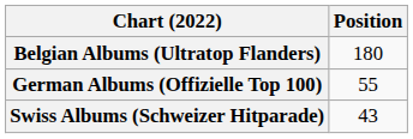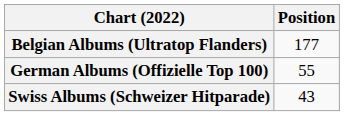Belgian Albums (Ultratop Flanders) | Position: 180 -> 177
